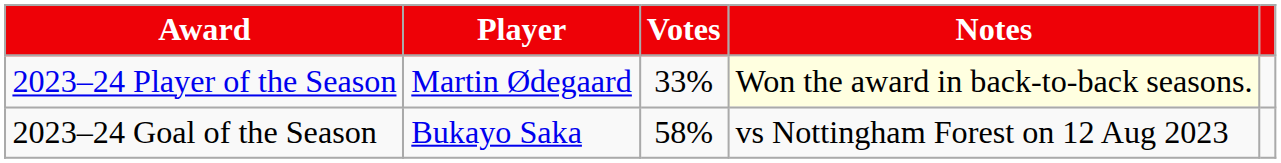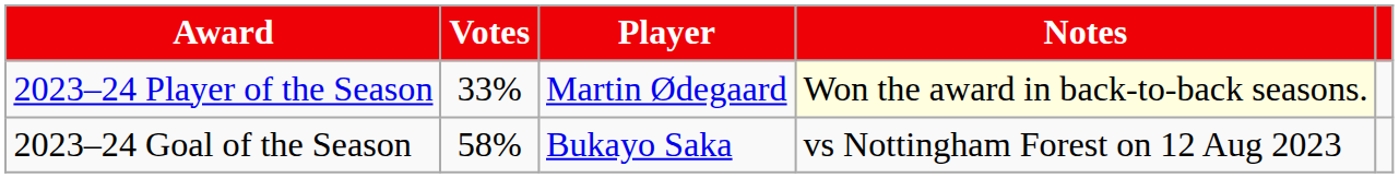columns swapped: Player <-> Votes
